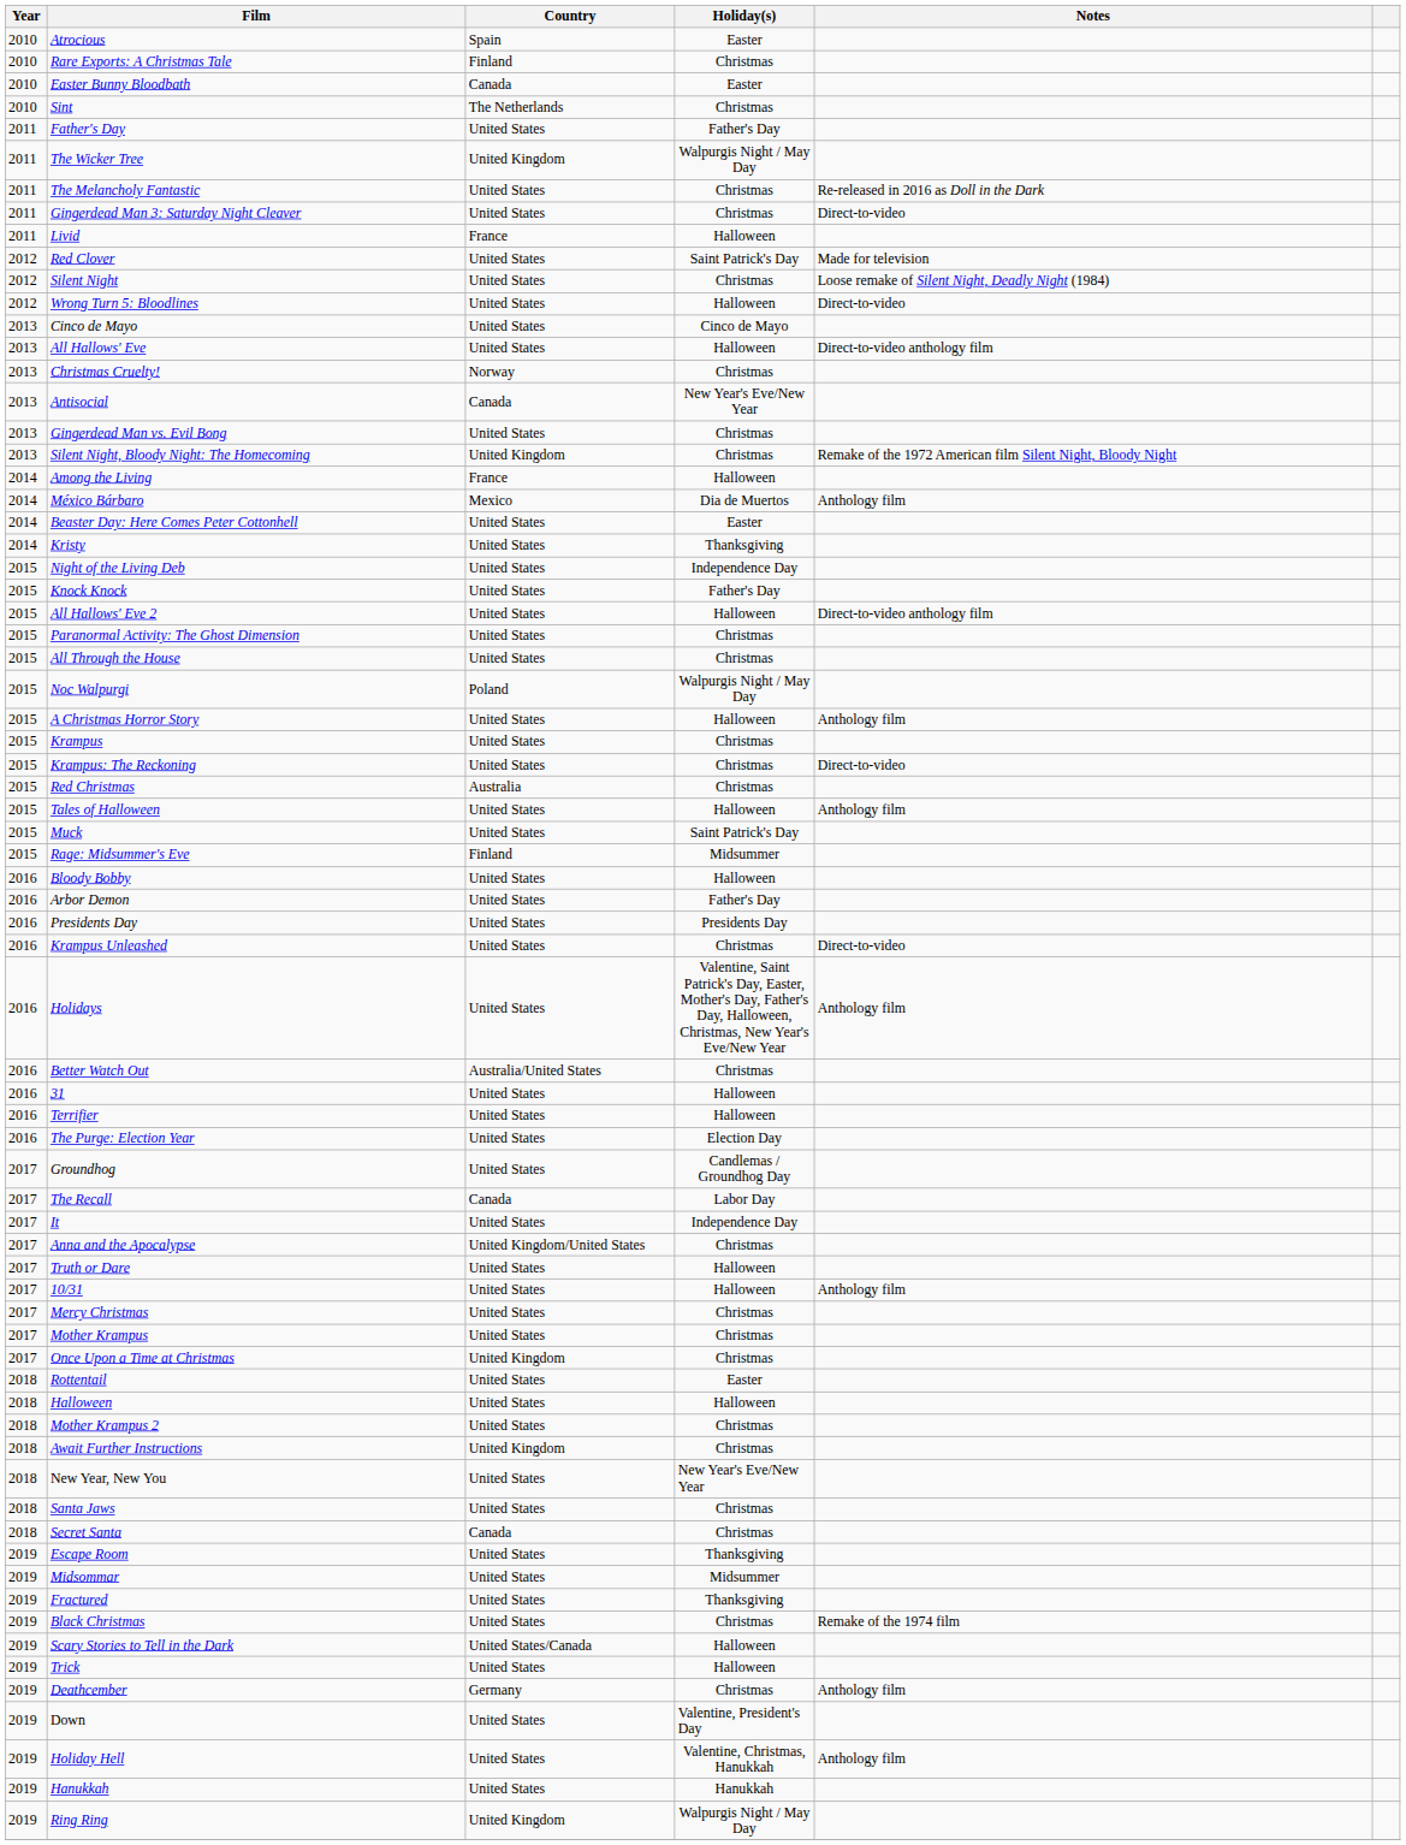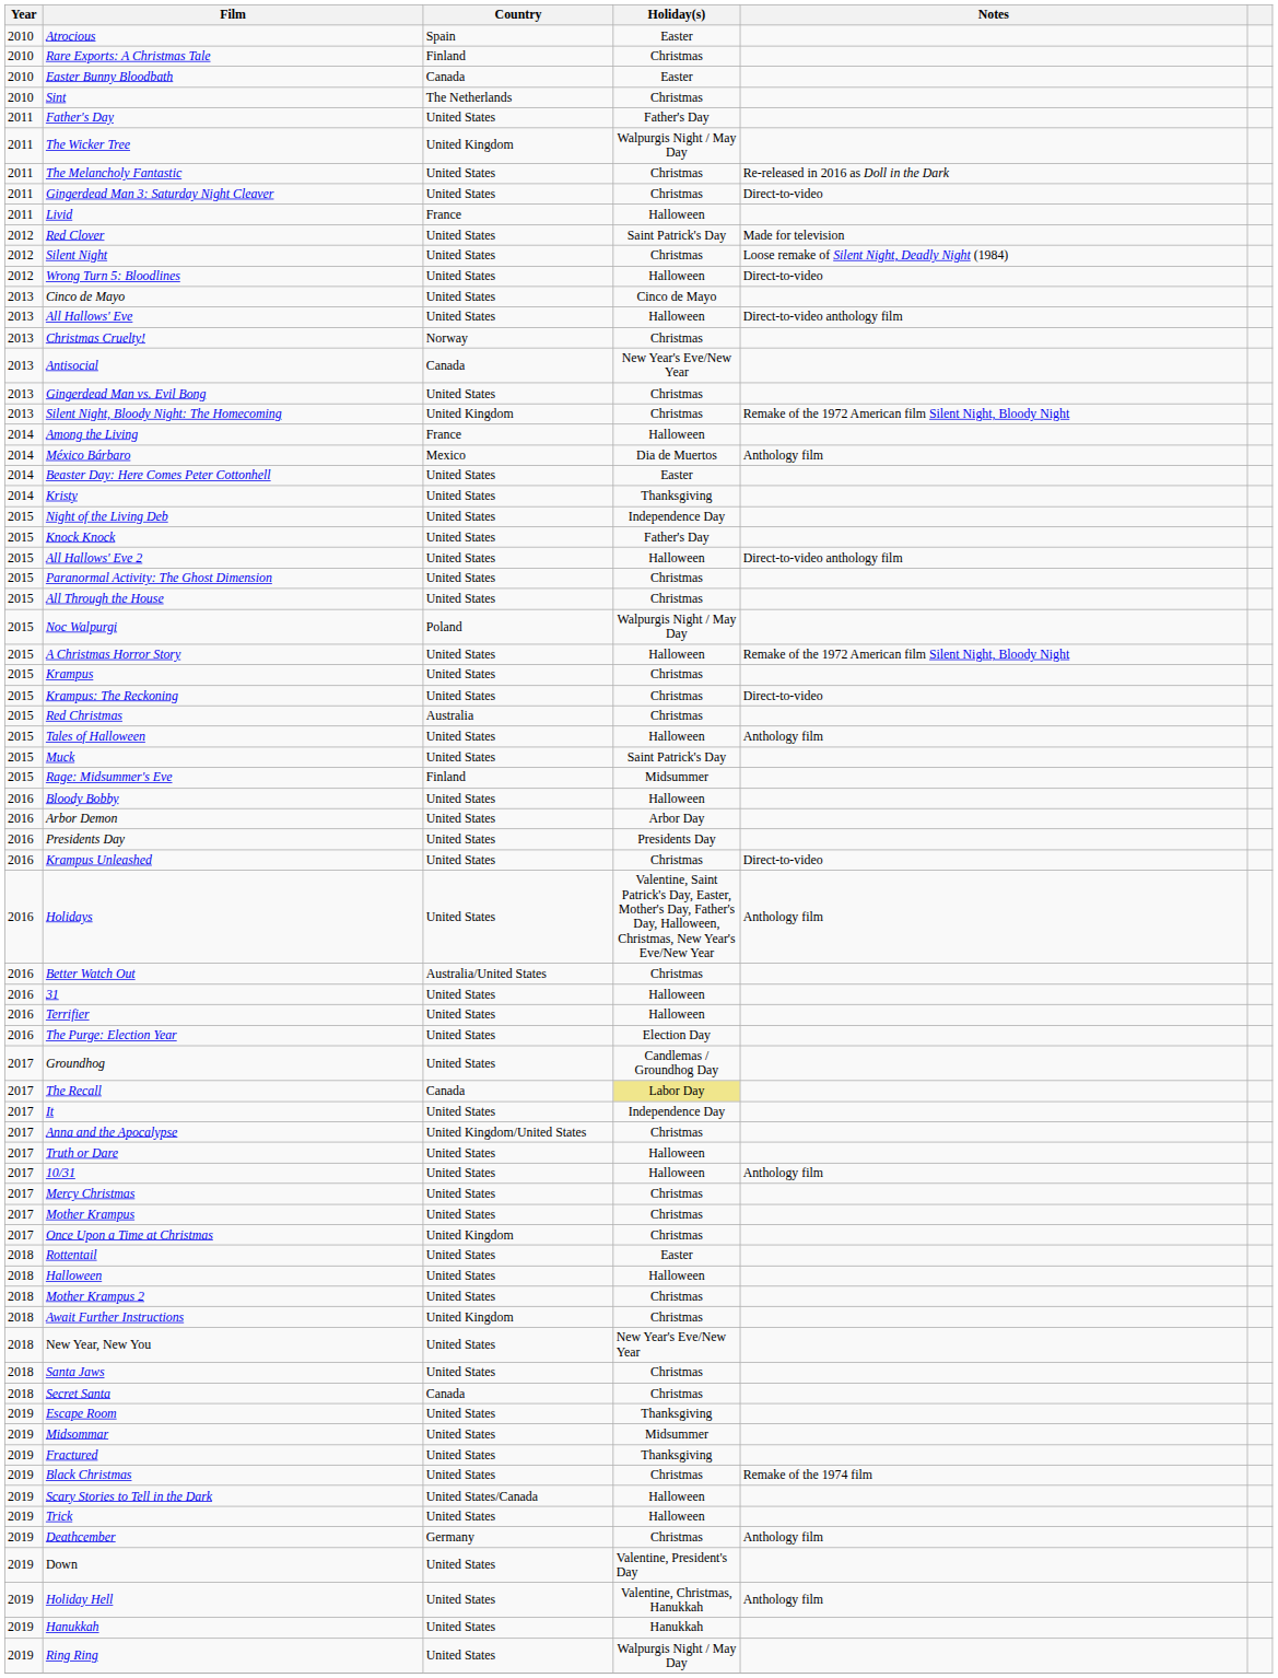A Christmas Horror Story | Notes: Anthology film -> Remake of the 1972 American film Silent Night, Bloody Night
Arbor Demon | Holiday(s): Father's Day -> Arbor Day
The Recall | Holiday(s): no background -> khaki background
Ring Ring | Country: United Kingdom -> United States
